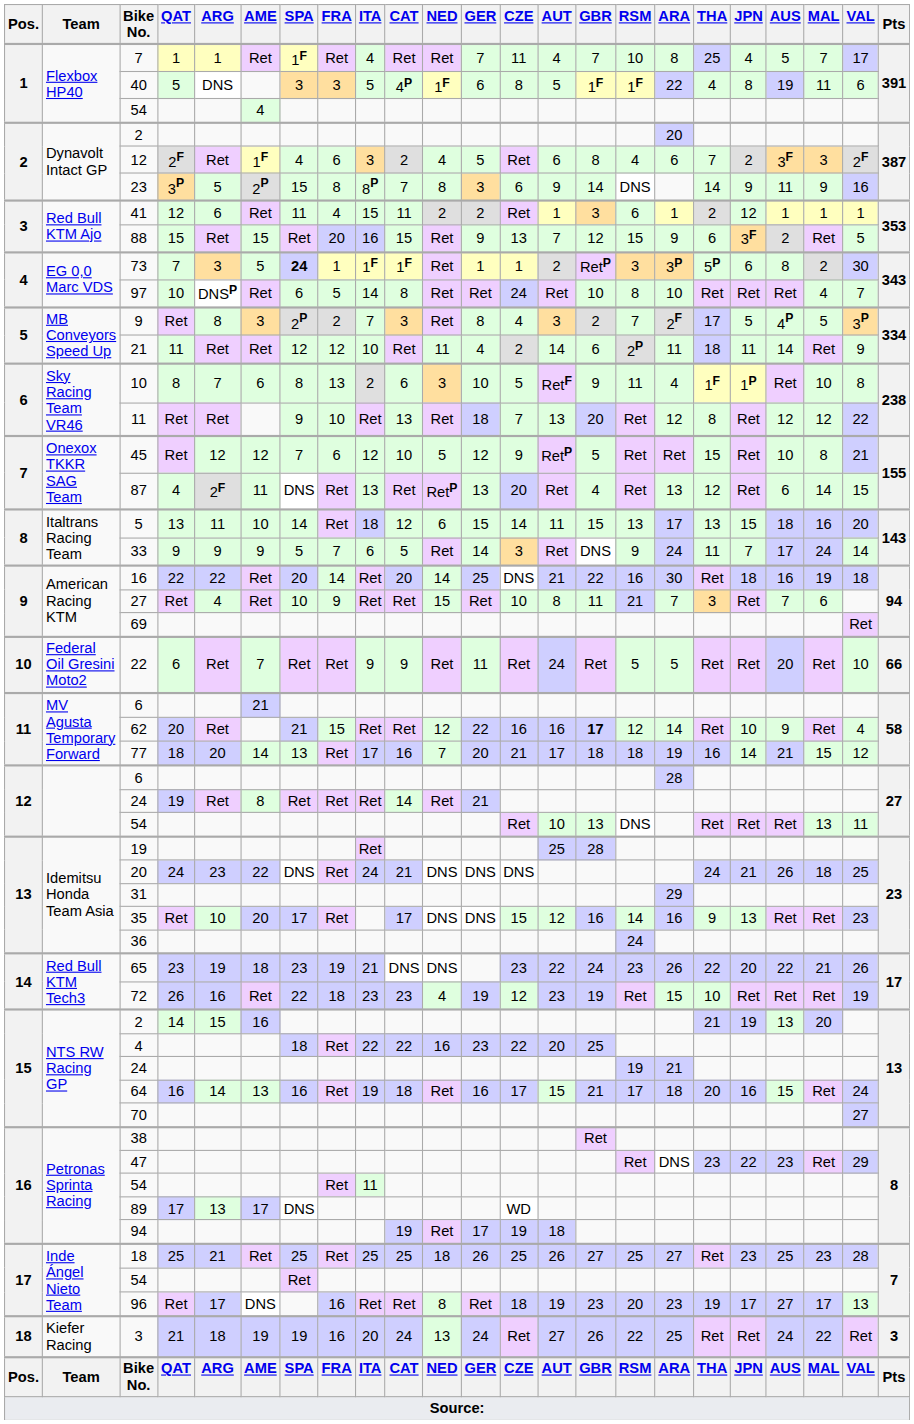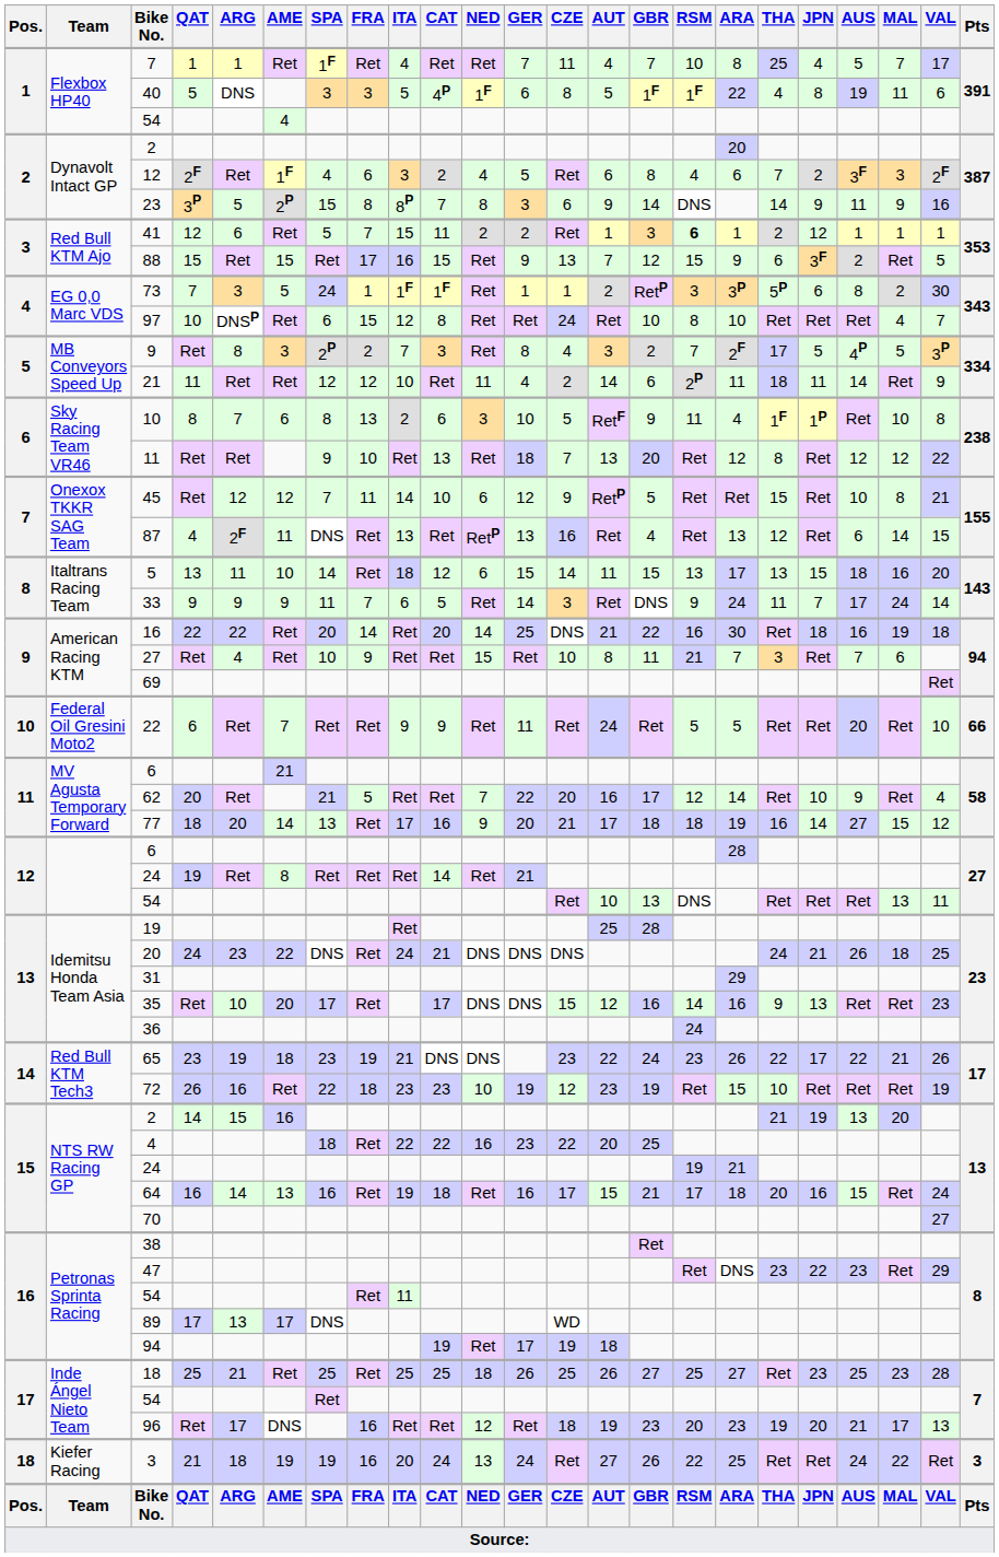41 | SPA: 11 -> 5
41 | FRA: 4 -> 7
41 | RSM: normal -> bold
88 | FRA: 20 -> 17
73 | SPA: bold -> normal
97 | FRA: 5 -> 15
97 | ITA: 14 -> 12
45 | FRA: 6 -> 11
45 | ITA: 12 -> 14
45 | NED: 5 -> 6
87 | CZE: 20 -> 16
33 | SPA: 5 -> 11
62 | FRA: 15 -> 5
62 | NED: 12 -> 7
62 | CZE: 16 -> 20
62 | GBR: bold -> normal
77 | NED: 7 -> 9
77 | AUS: 21 -> 27
65 | JPN: 20 -> 17
72 | NED: 4 -> 10
96 | NED: 8 -> 12
96 | JPN: 17 -> 20
96 | AUS: 27 -> 21
